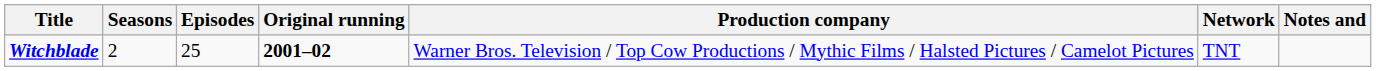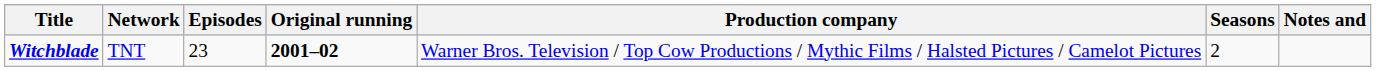columns swapped: Seasons <-> Network
Witchblade | Episodes: 25 -> 23
